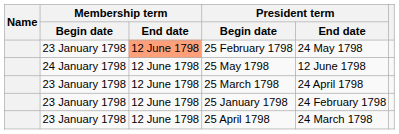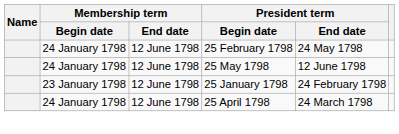25 February 1798 | Membership term / Begin date: 23 January 1798 -> 24 January 1798
25 February 1798 | Membership term / End date: lightsalmon background -> no background
- row: 23 January 1798 | 12 June 1798 | 25 March 1798 | 24 April 1798
25 April 1798 | Membership term / Begin date: 23 January 1798 -> 24 January 1798
